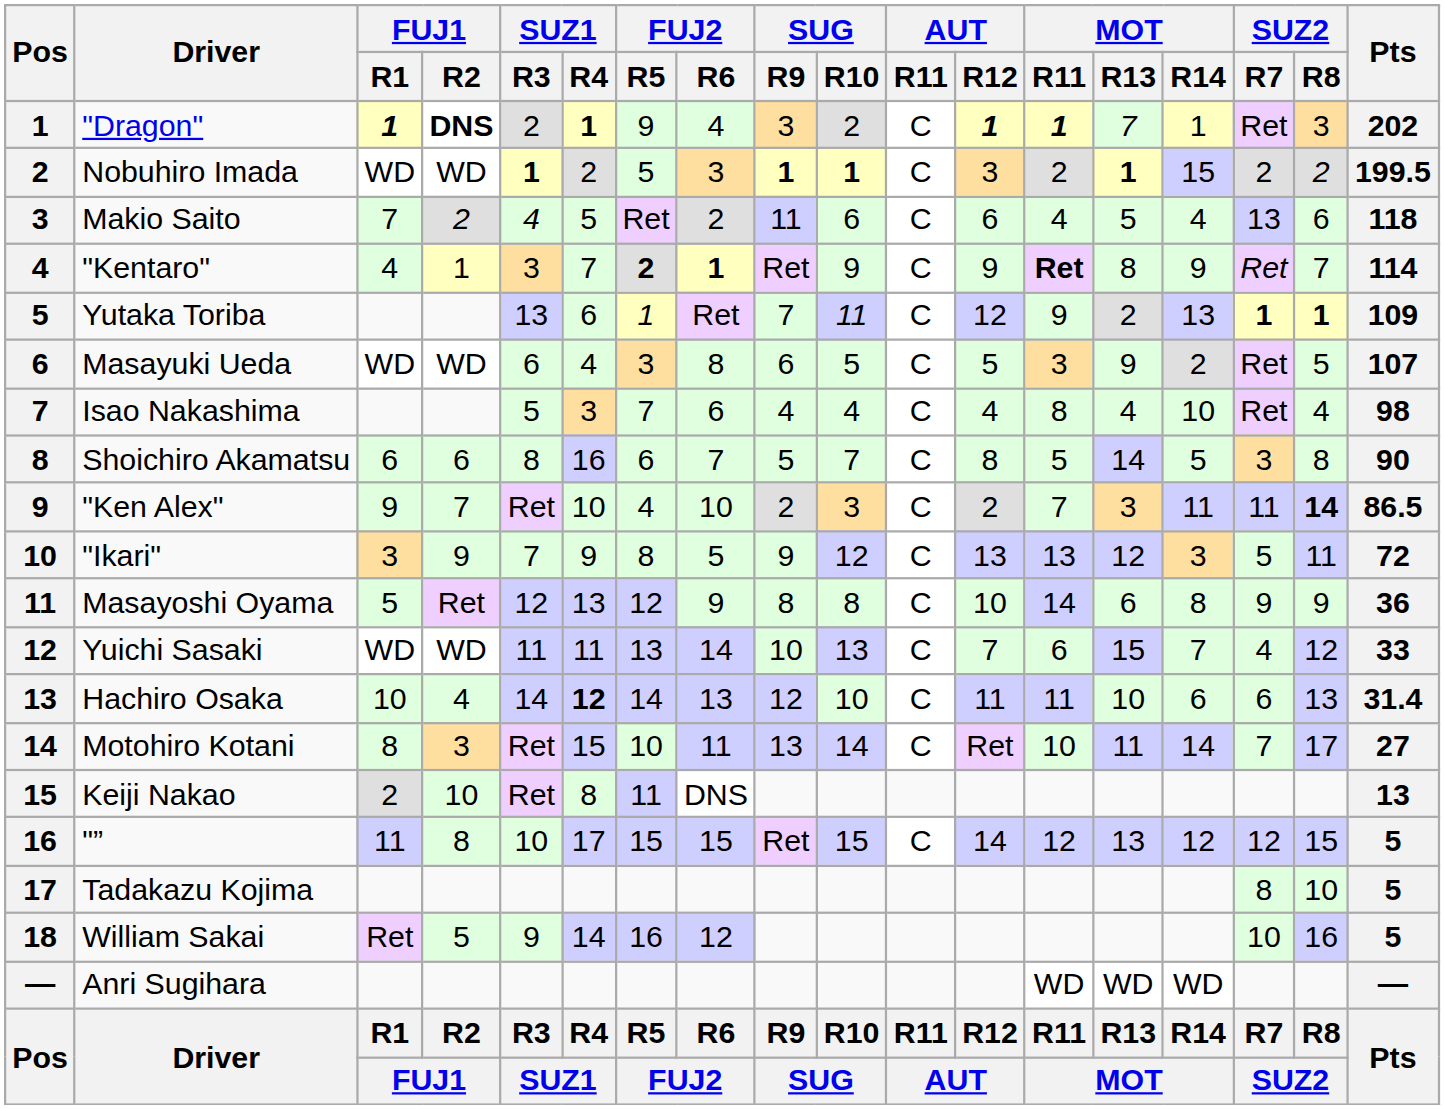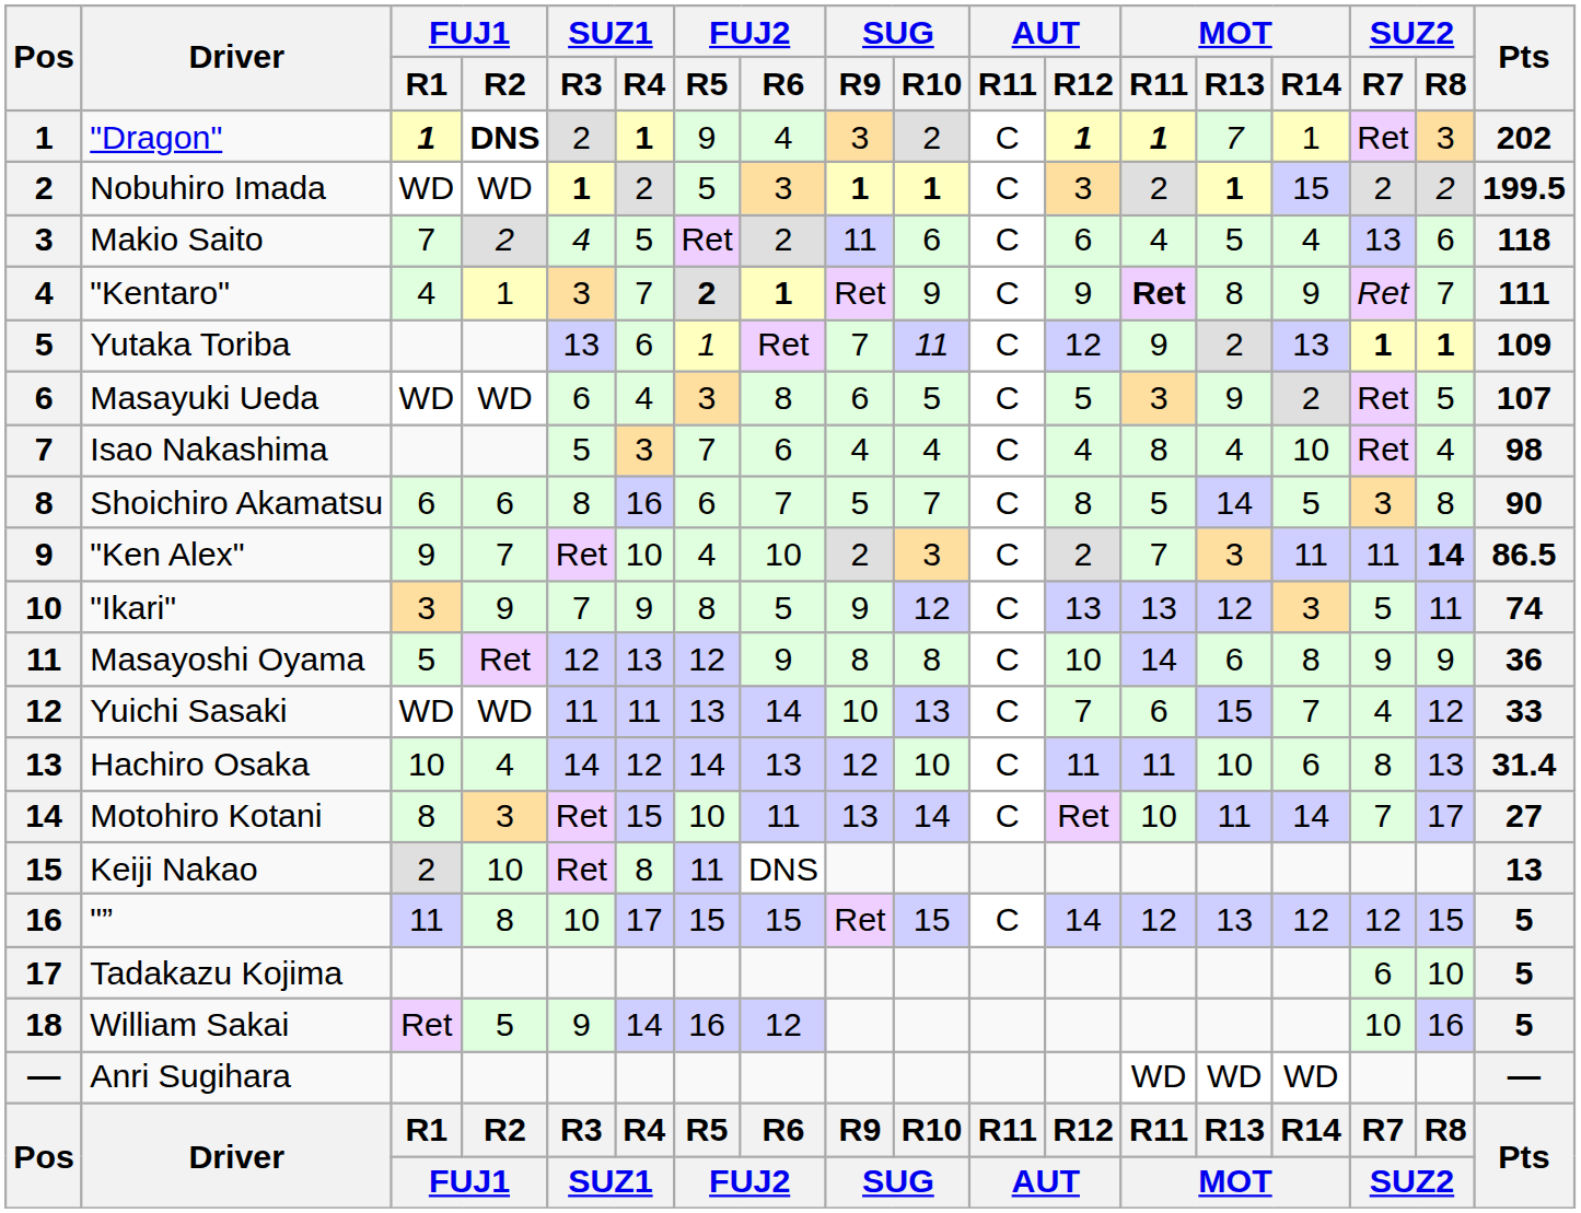"Kentaro" | Pts: 114 -> 111
"Ikari" | Pts: 72 -> 74
Hachiro Osaka | SUZ1 / R4: bold -> normal
Hachiro Osaka | SUZ2 / R7: 6 -> 8
Tadakazu Kojima | SUZ2 / R7: 8 -> 6
